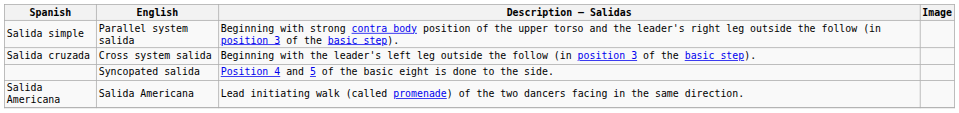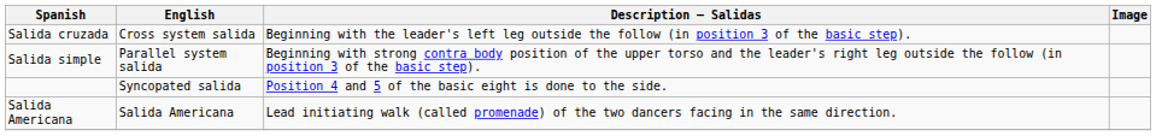rows swapped: Salida simple <-> Salida cruzada
